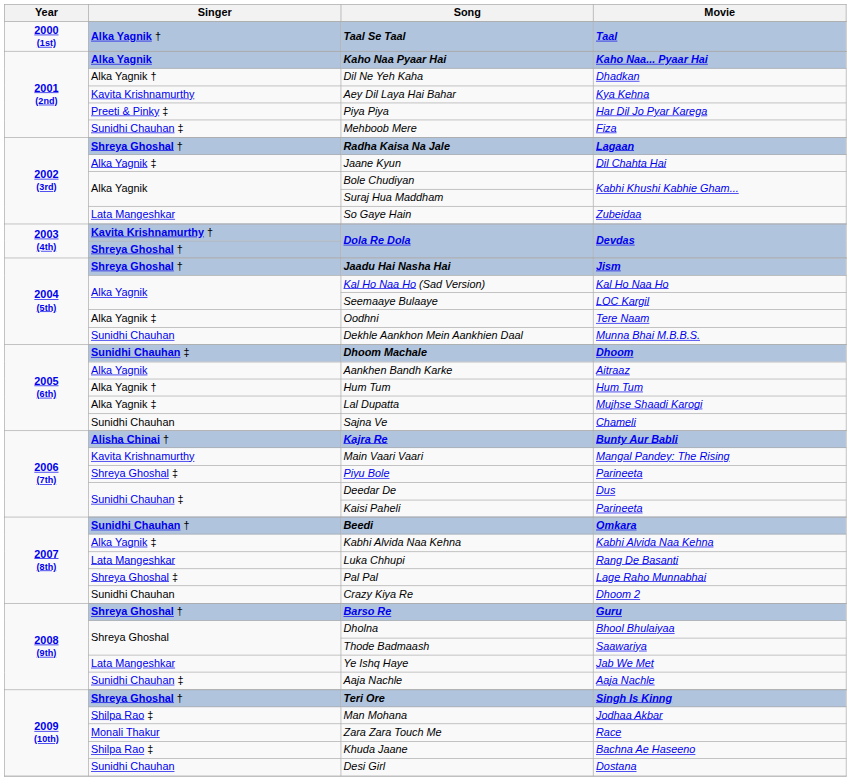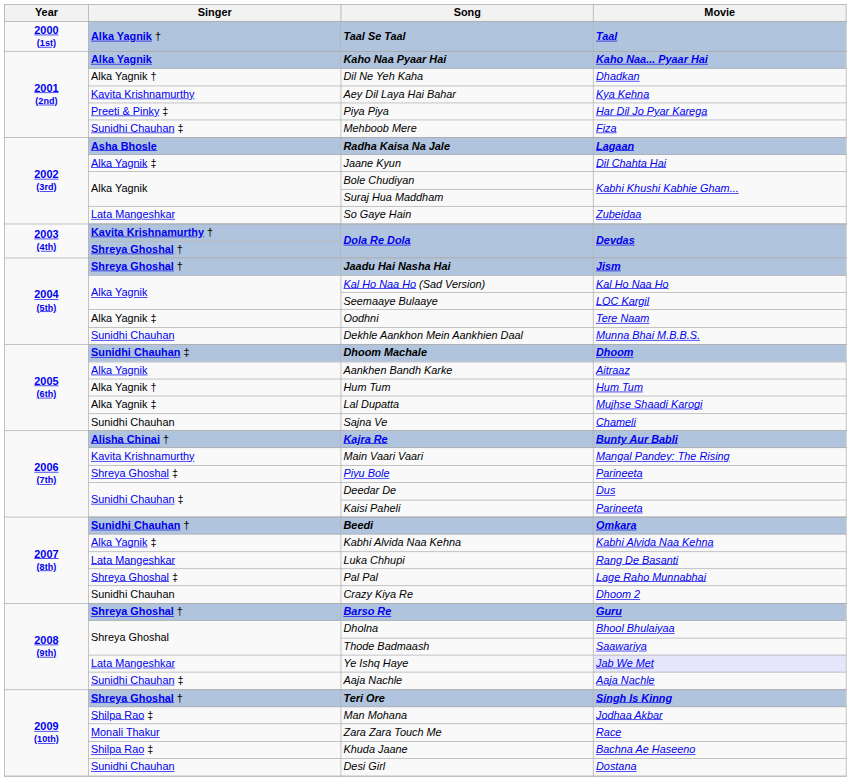Radha Kaisa Na Jale | Singer: Shreya Ghoshal † -> Asha Bhosle
Ye Ishq Haye | Movie: no background -> lavender background
